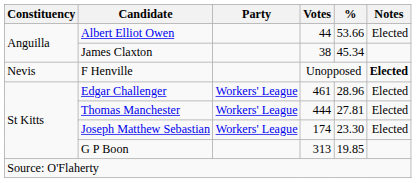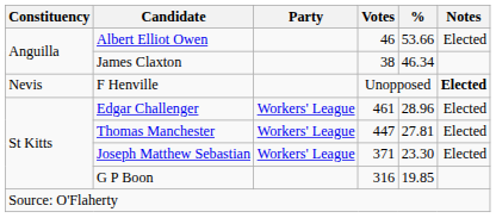Albert Elliot Owen | Votes: 44 -> 46
James Claxton | %: 45.34 -> 46.34
Thomas Manchester | Votes: 444 -> 447
Joseph Matthew Sebastian | Votes: 174 -> 371
G P Boon | Votes: 313 -> 316
